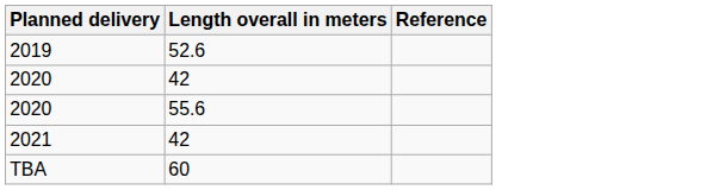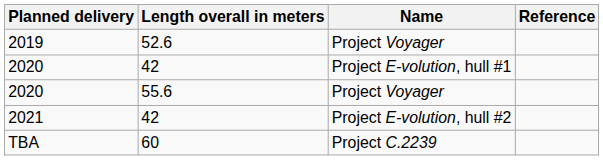+ column: Name | Project Voyager | Project E-volution, hull #1 | Project Voyager | Project E-volution, hull #2 | Project C.2239
